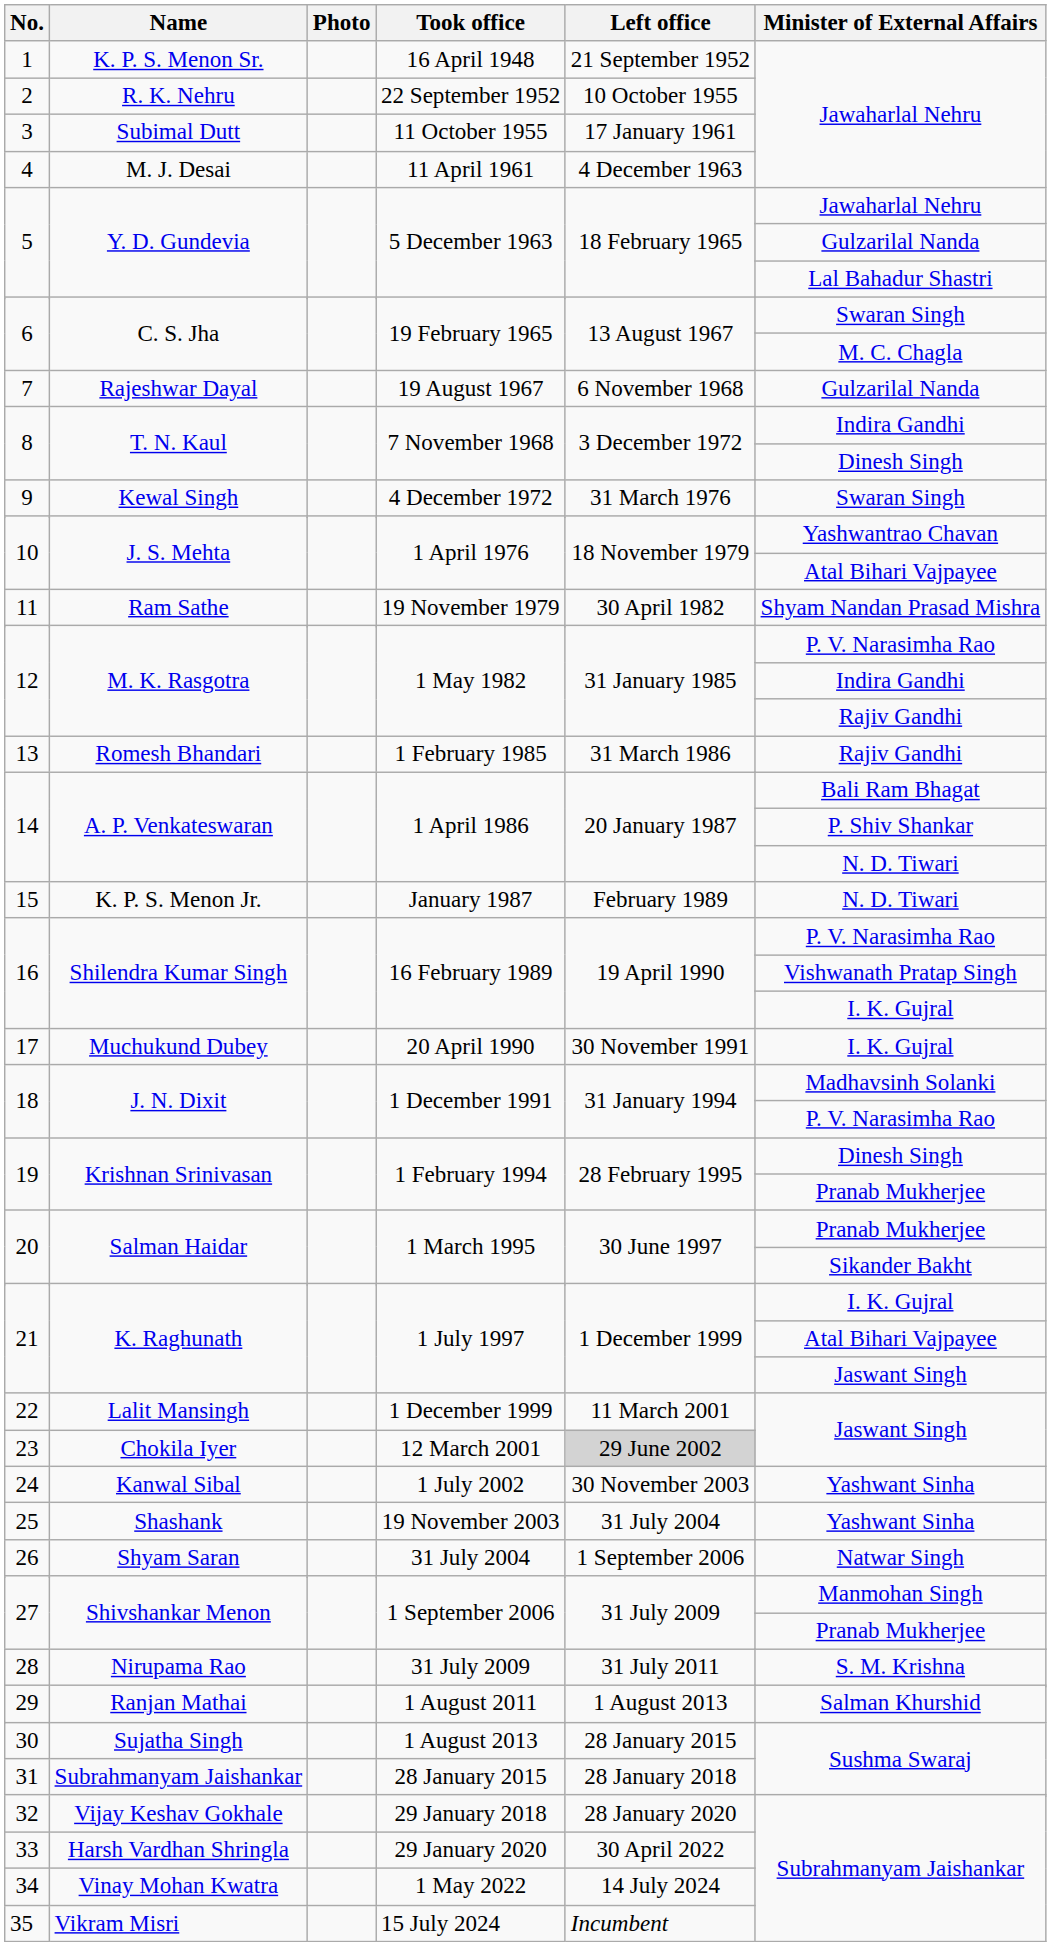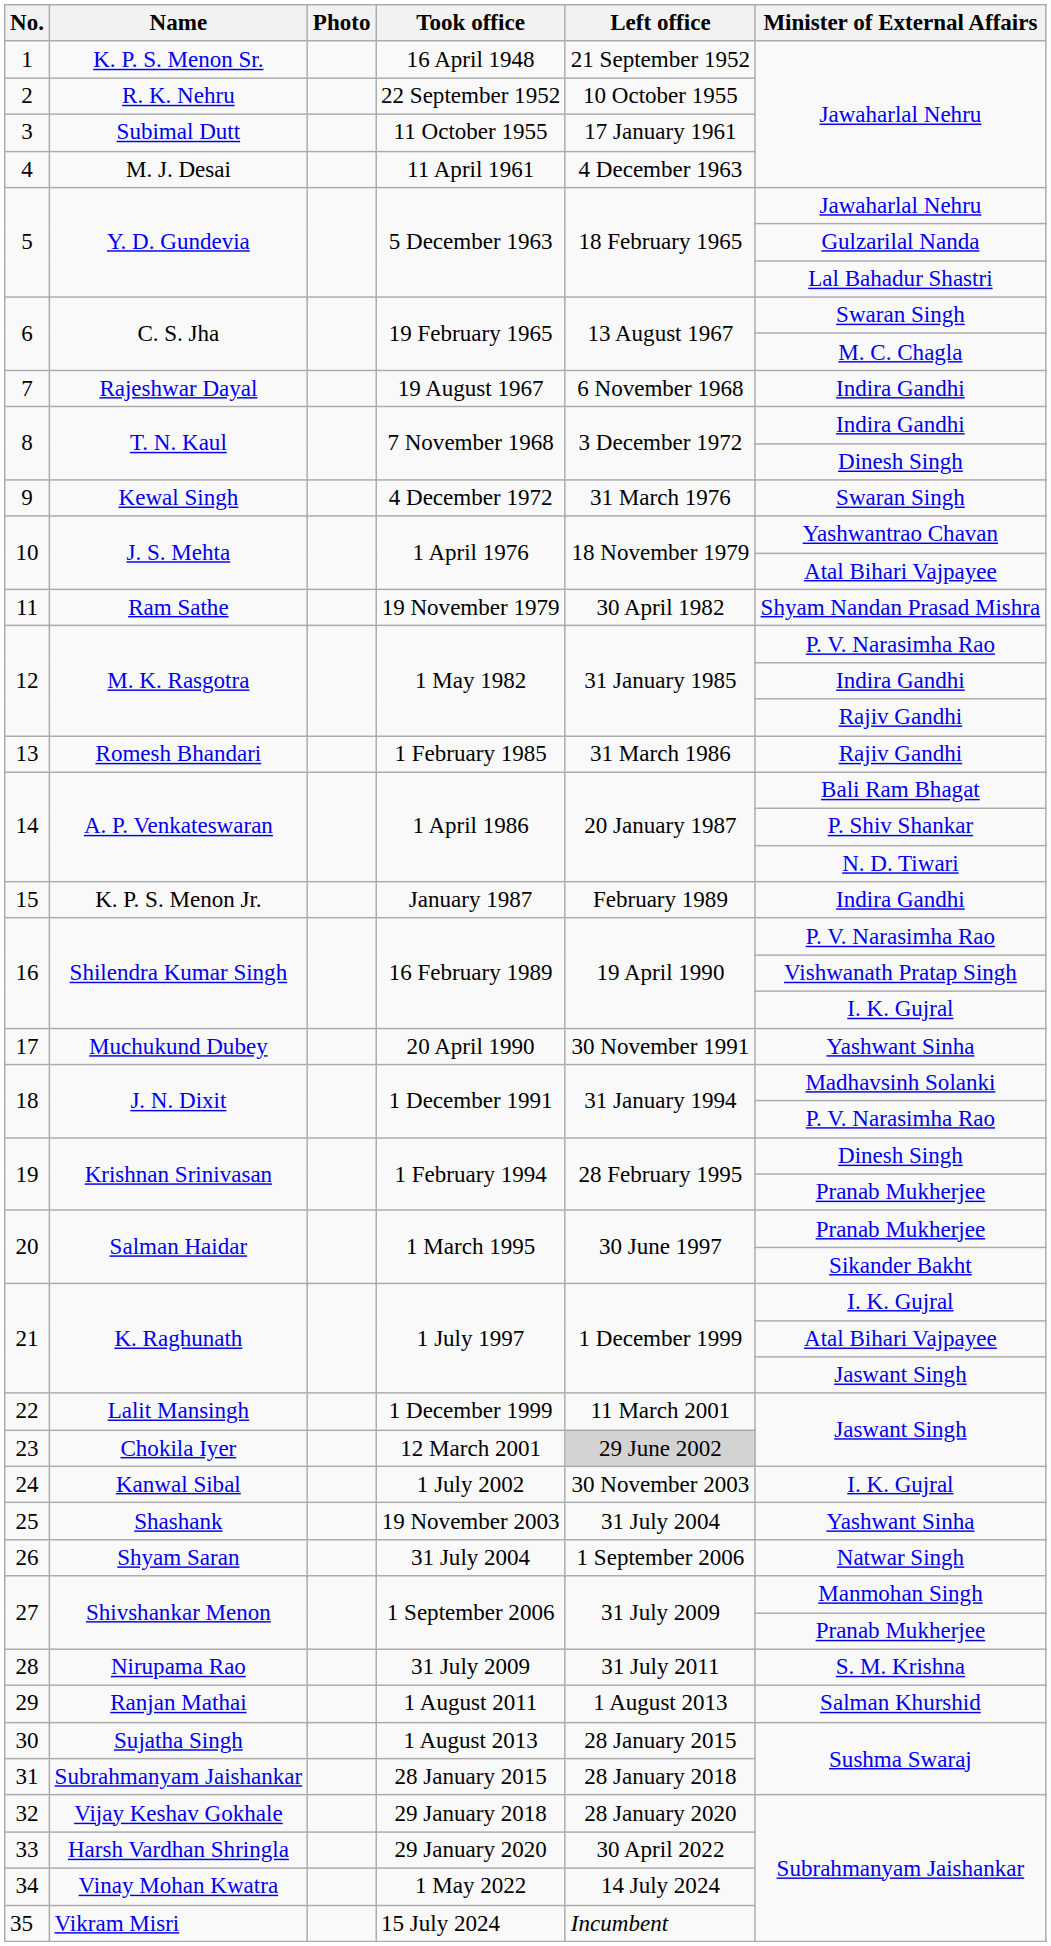7 | Minister of External Affairs: Gulzarilal Nanda -> Indira Gandhi
15 | Minister of External Affairs: N. D. Tiwari -> Indira Gandhi
17 | Minister of External Affairs: I. K. Gujral -> Yashwant Sinha
24 | Minister of External Affairs: Yashwant Sinha -> I. K. Gujral
